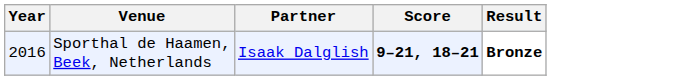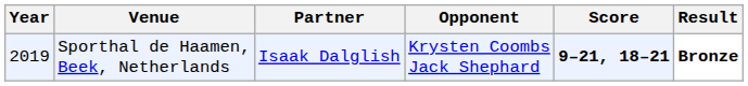+ column: Opponent | Krysten Coombs Jack Shephard
Sporthal de Haamen, Beek, Netherlands | Year: 2016 -> 2019
